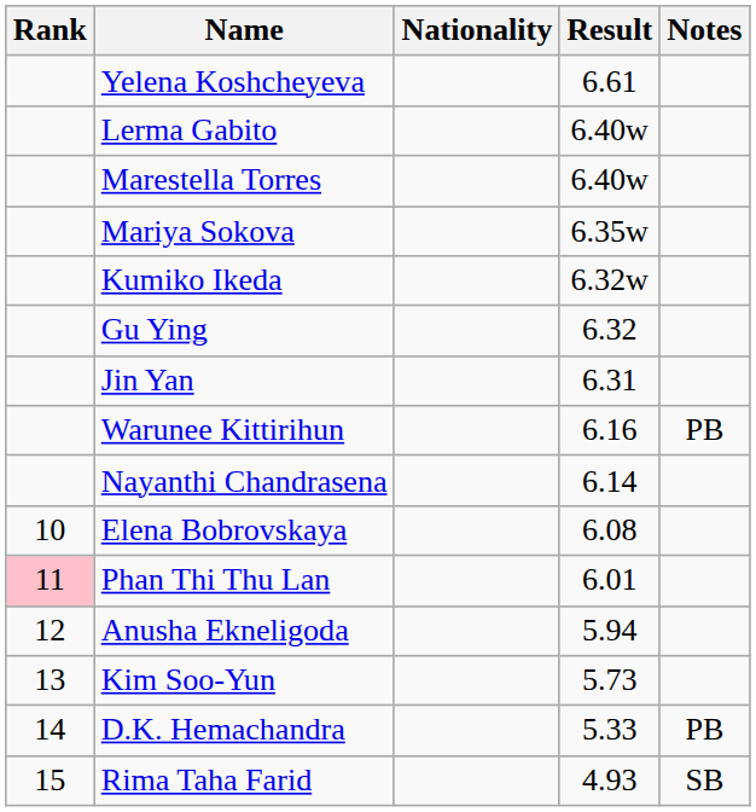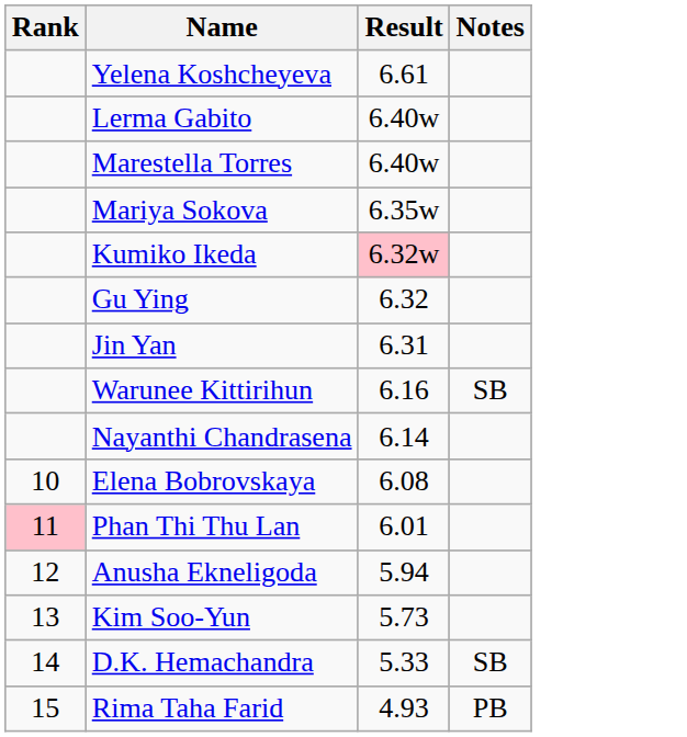- column: Nationality
Kumiko Ikeda | Result: no background -> pink background
Warunee Kittirihun | Notes: PB -> SB
D.K. Hemachandra | Notes: PB -> SB
Rima Taha Farid | Notes: SB -> PB
